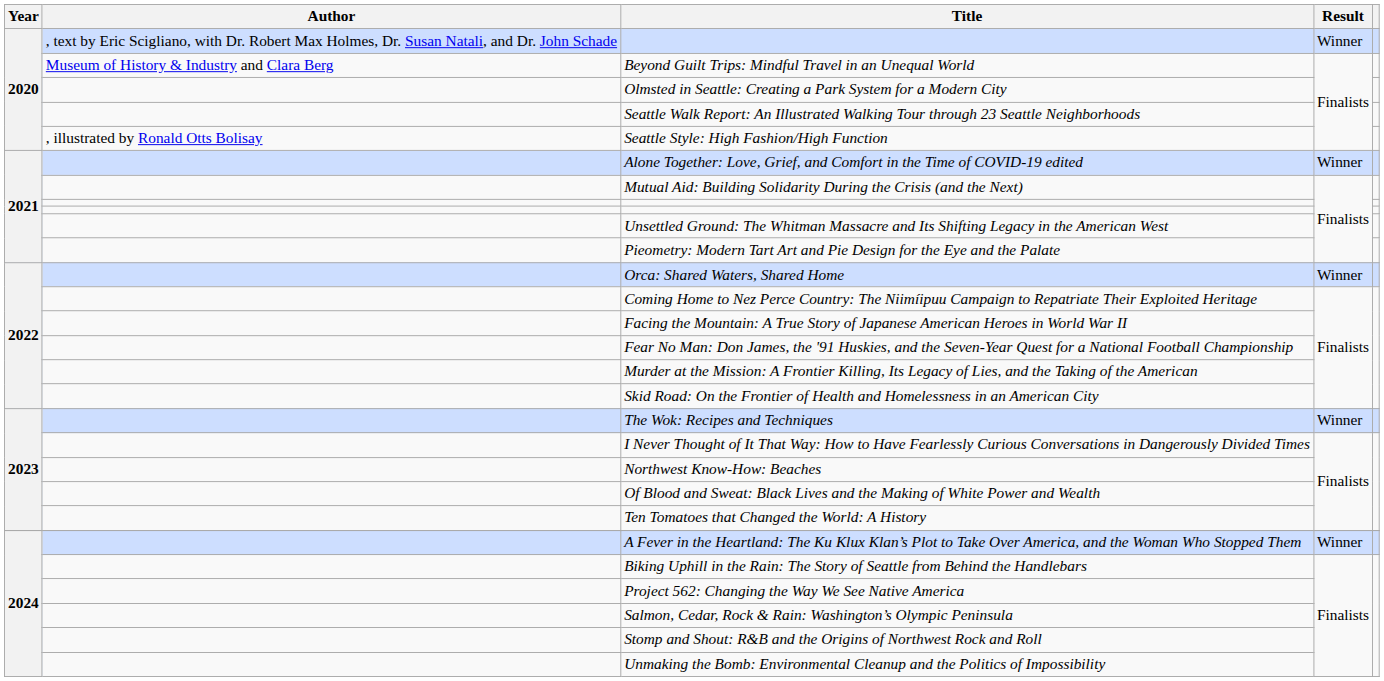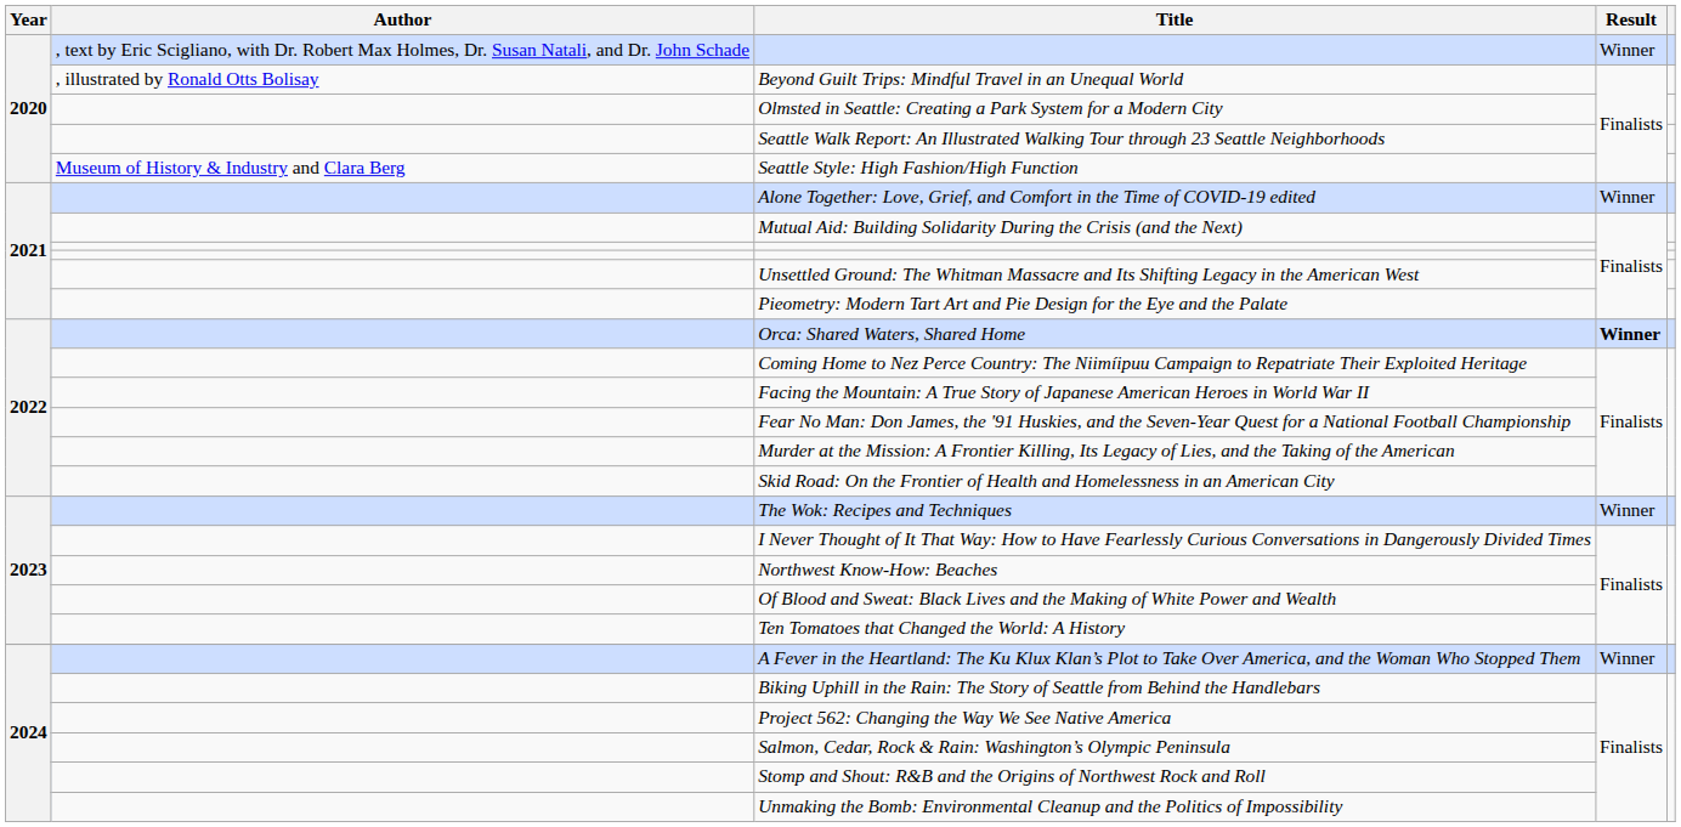Beyond Guilt Trips: Mindful Travel in an Unequal World | Author: Museum of History & Industry and Clara Berg -> , illustrated by Ronald Otts Bolisay
Seattle Style: High Fashion/High Function | Author: , illustrated by Ronald Otts Bolisay -> Museum of History & Industry and Clara Berg
Orca: Shared Waters, Shared Home | Result: normal -> bold
